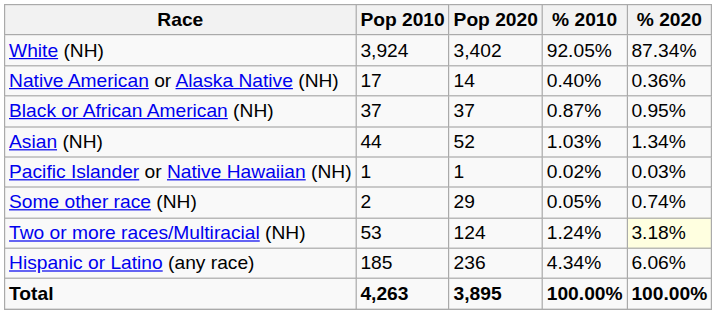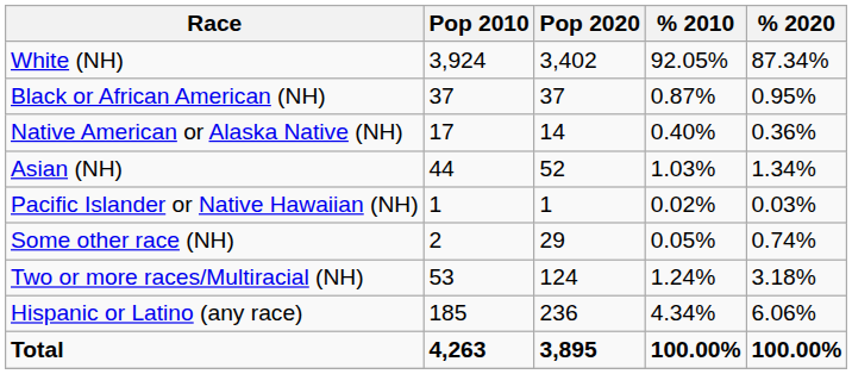rows swapped: Black or African American (NH) <-> Native American or Alaska Native (NH)
Two or more races/Multiracial (NH) | % 2020: lightyellow background -> no background
